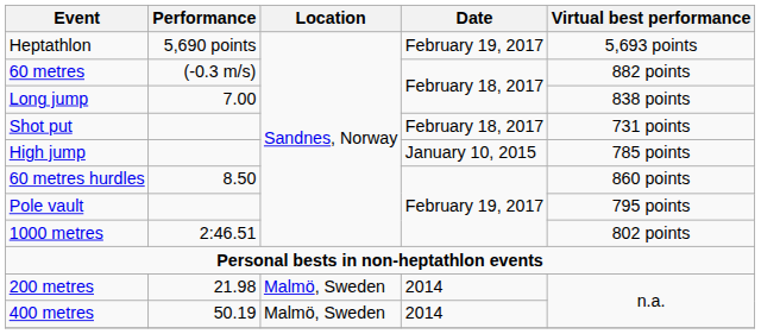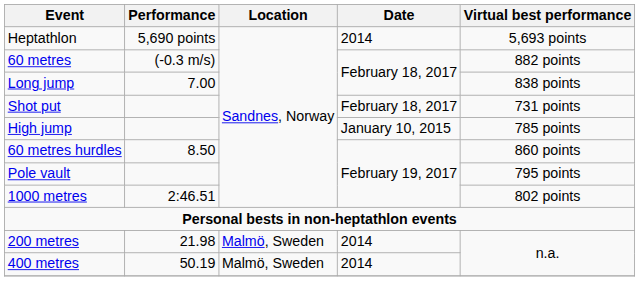Heptathlon | Date: February 19, 2017 -> 2014
